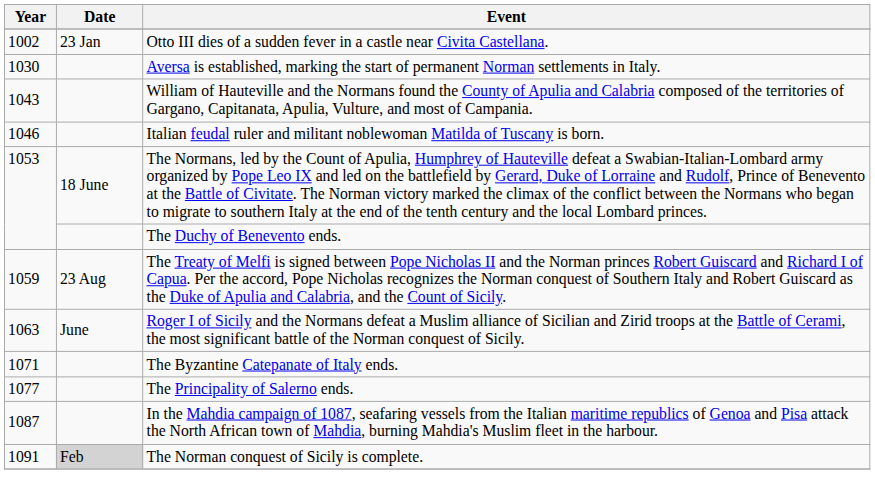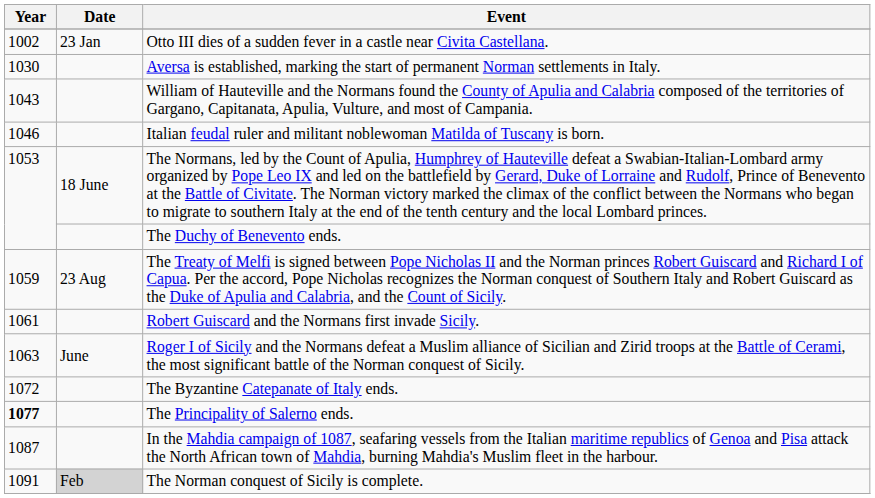+ row: 1061 | Robert Guiscard and the Normans first invade Sicily.
The Byzantine Catepanate of Italy ends. | Year: 1071 -> 1072
The Principality of Salerno ends. | Year: normal -> bold
